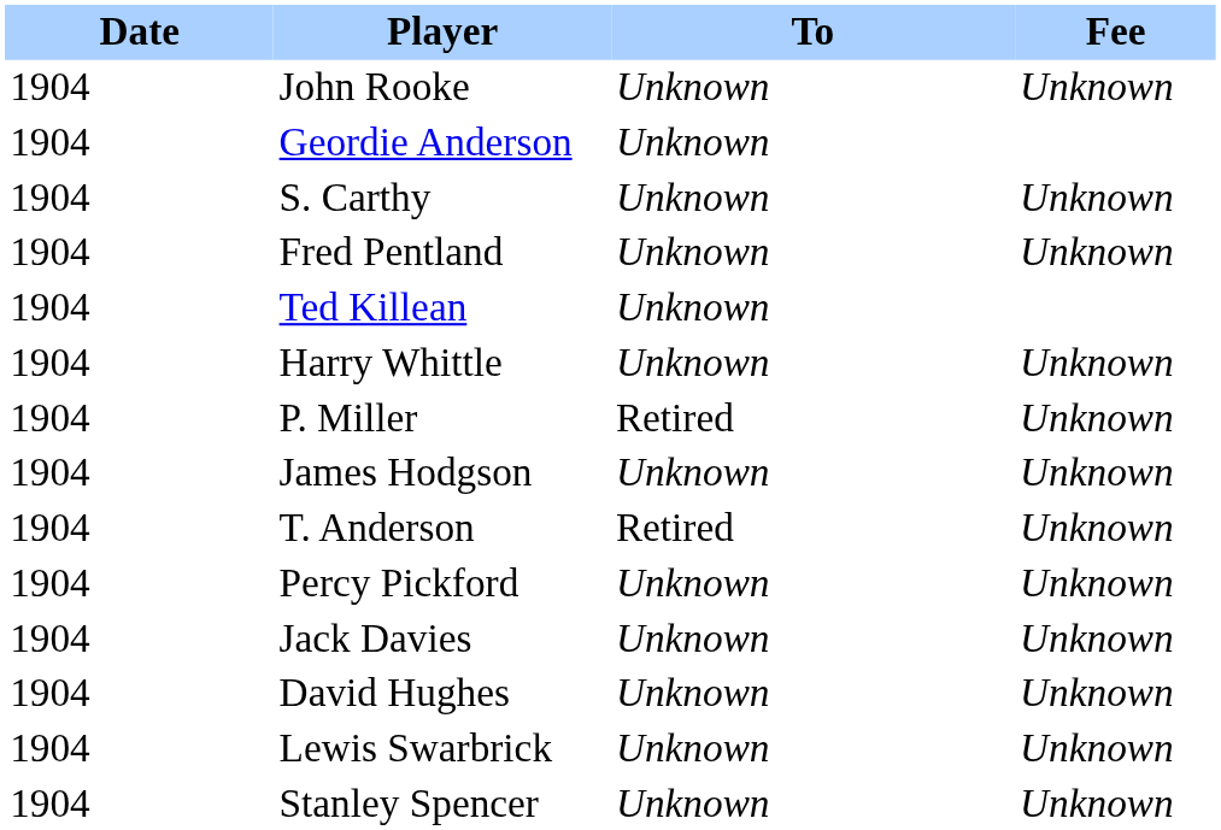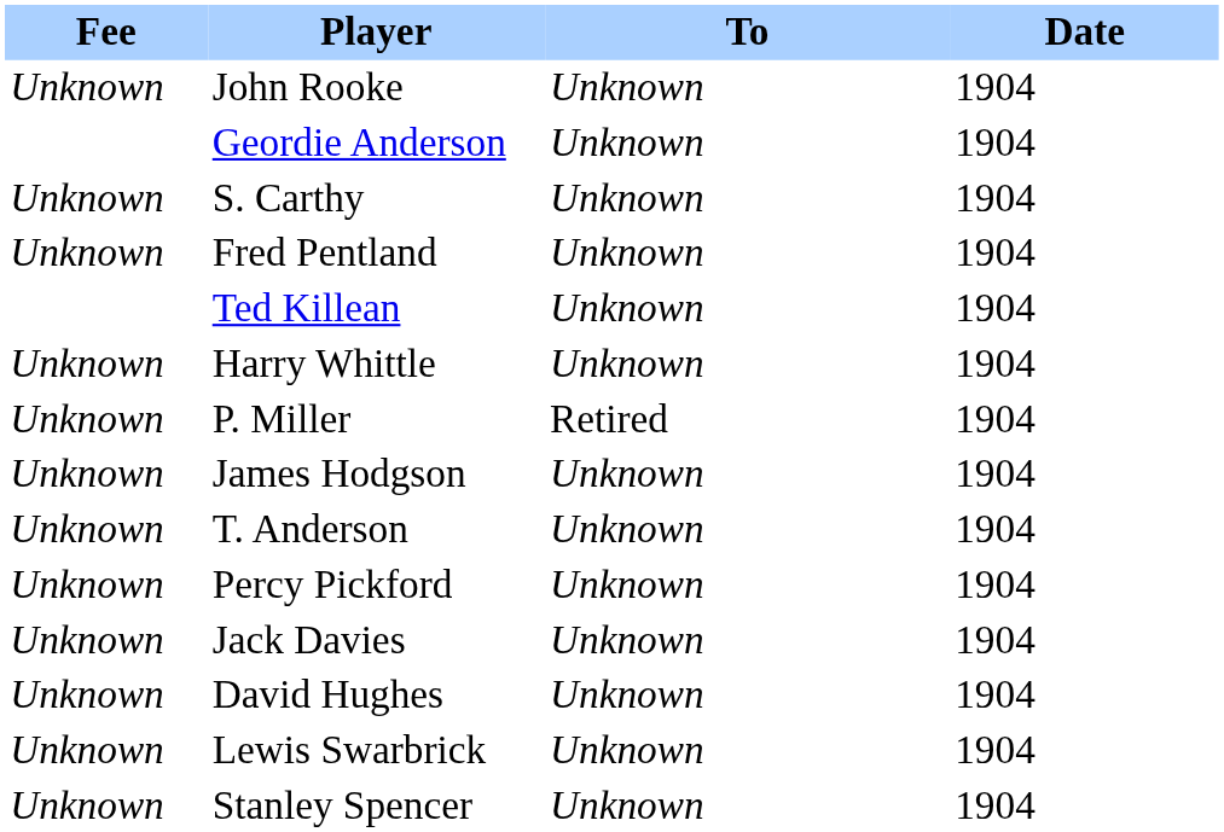columns swapped: Date <-> Fee
T. Anderson | To: Retired -> Unknown
